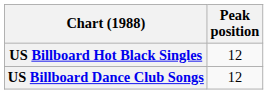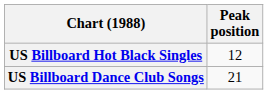US Billboard Dance Club Songs | Peak position: 12 -> 21
